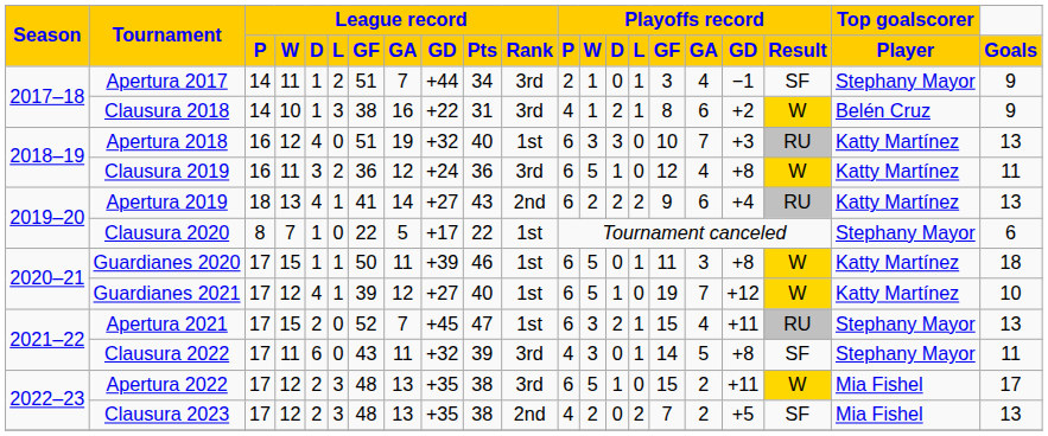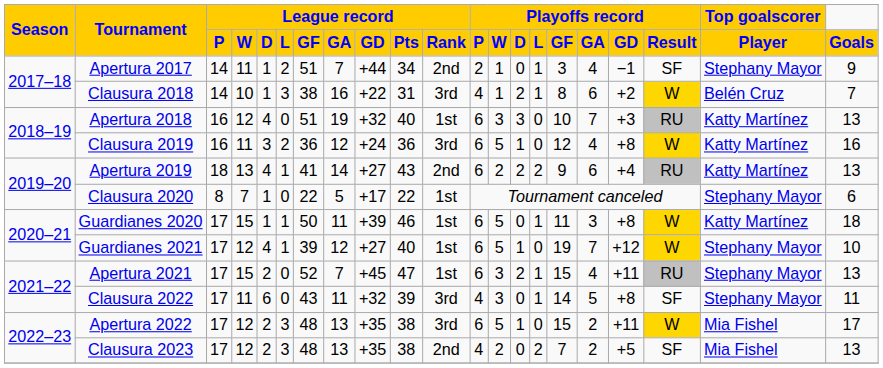Apertura 2017 | League record / Rank: 3rd -> 2nd
Clausura 2018 | Goals: 9 -> 7
Clausura 2019 | Goals: 11 -> 16
Guardianes 2021 | Top goalscorer / Player: Katty Martínez -> Stephany Mayor
